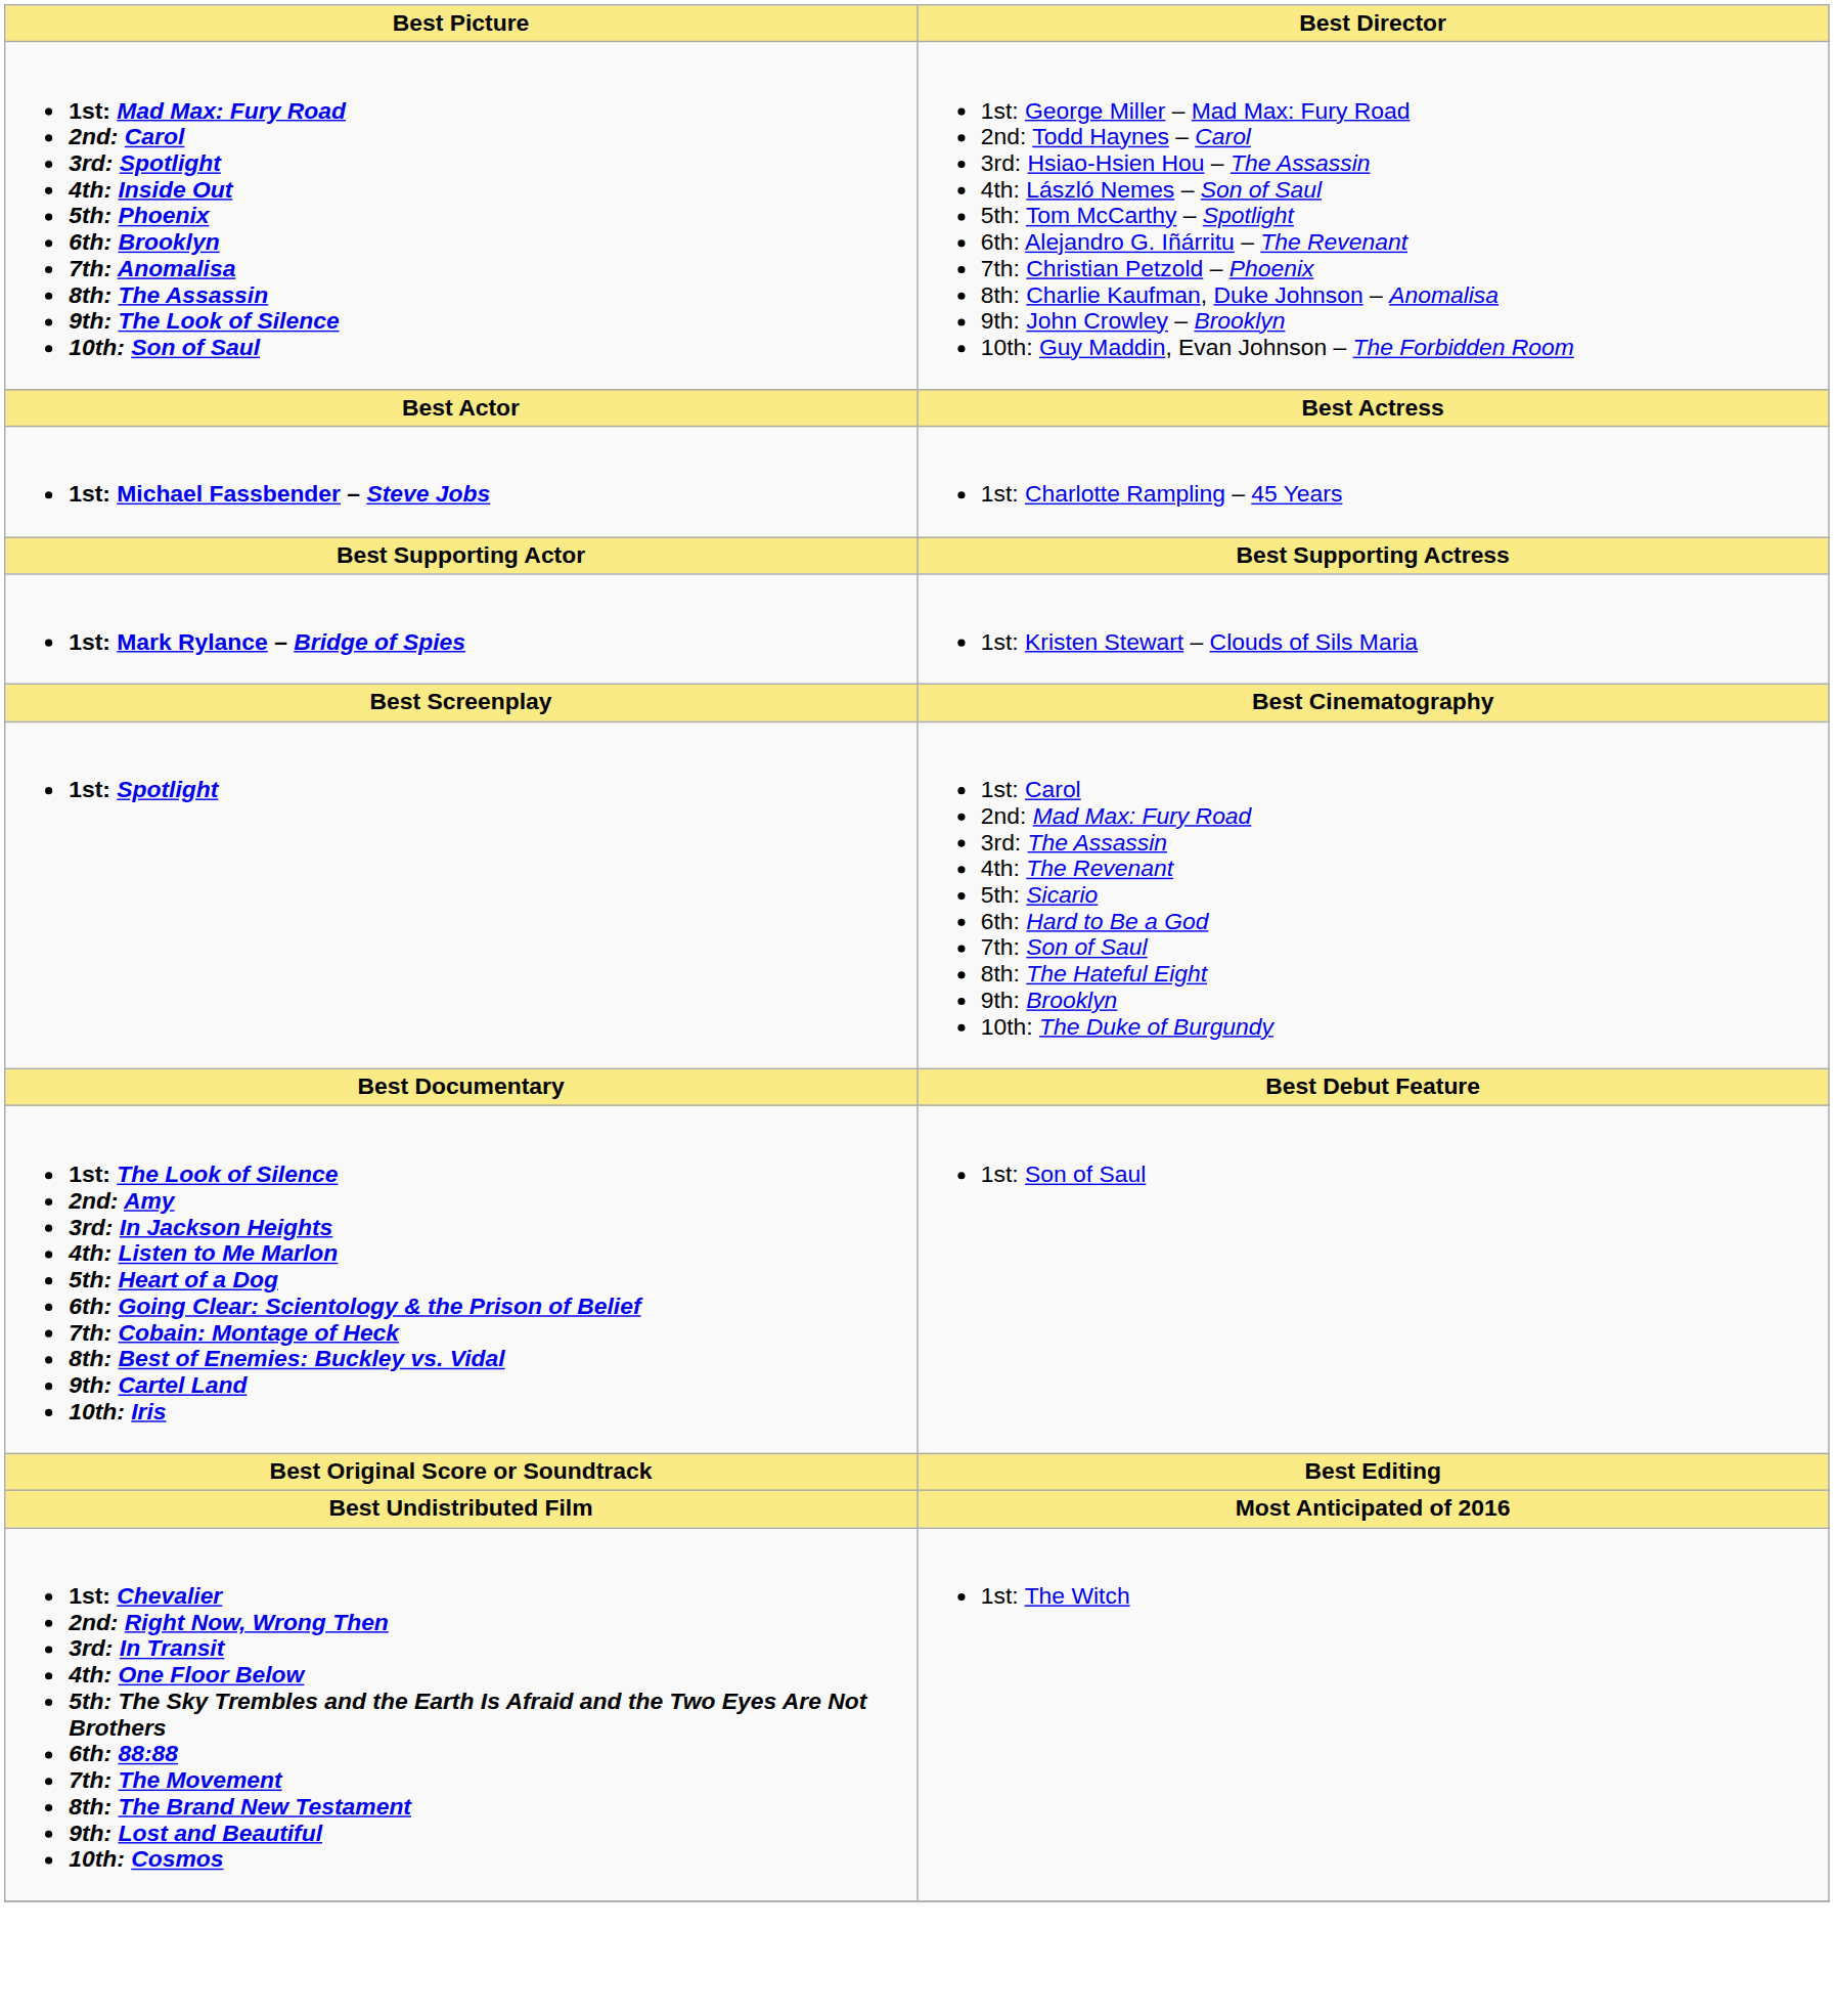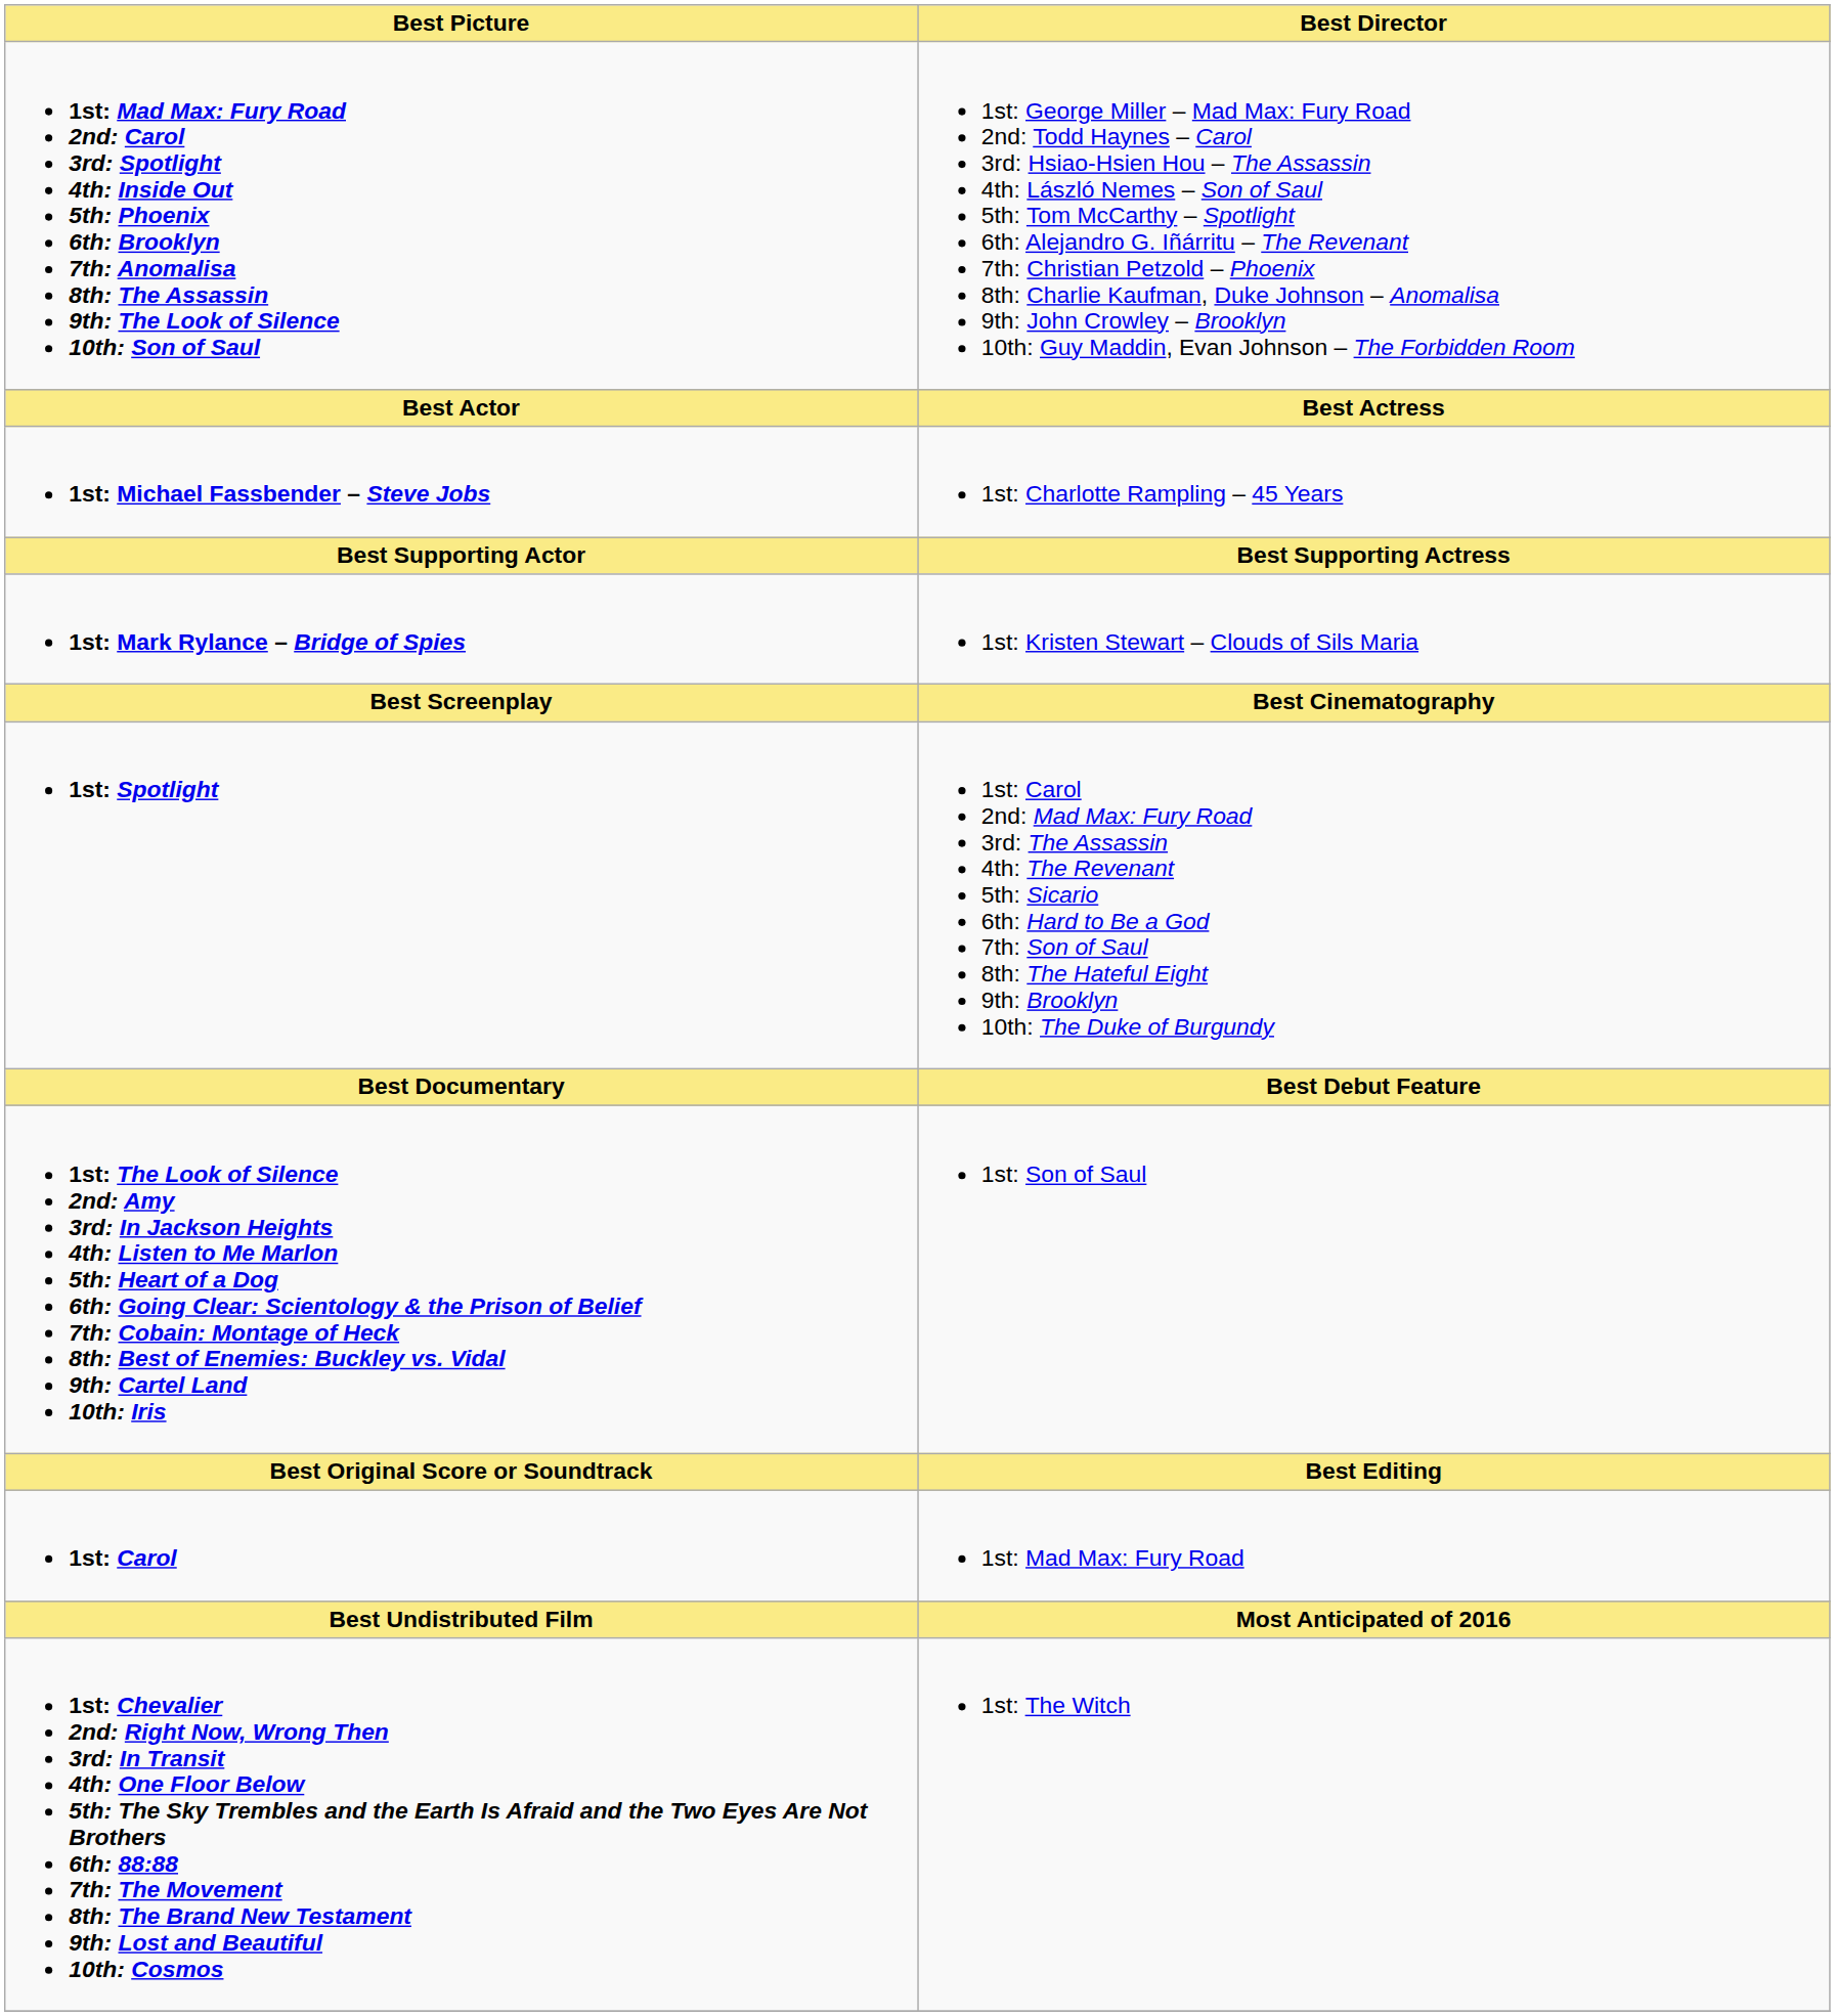+ row: 1st: Carol | 1st: Mad Max: Fury Road
